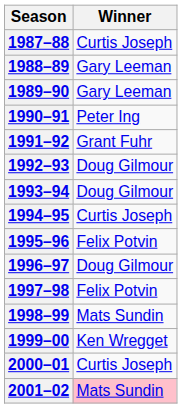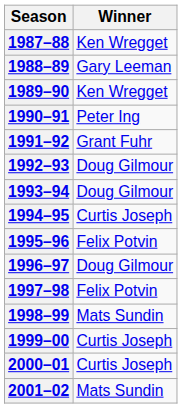1987–88 | Winner: Curtis Joseph -> Ken Wregget
1989–90 | Winner: Gary Leeman -> Ken Wregget
1999–00 | Winner: Ken Wregget -> Curtis Joseph
2001–02 | Winner: pink background -> no background
